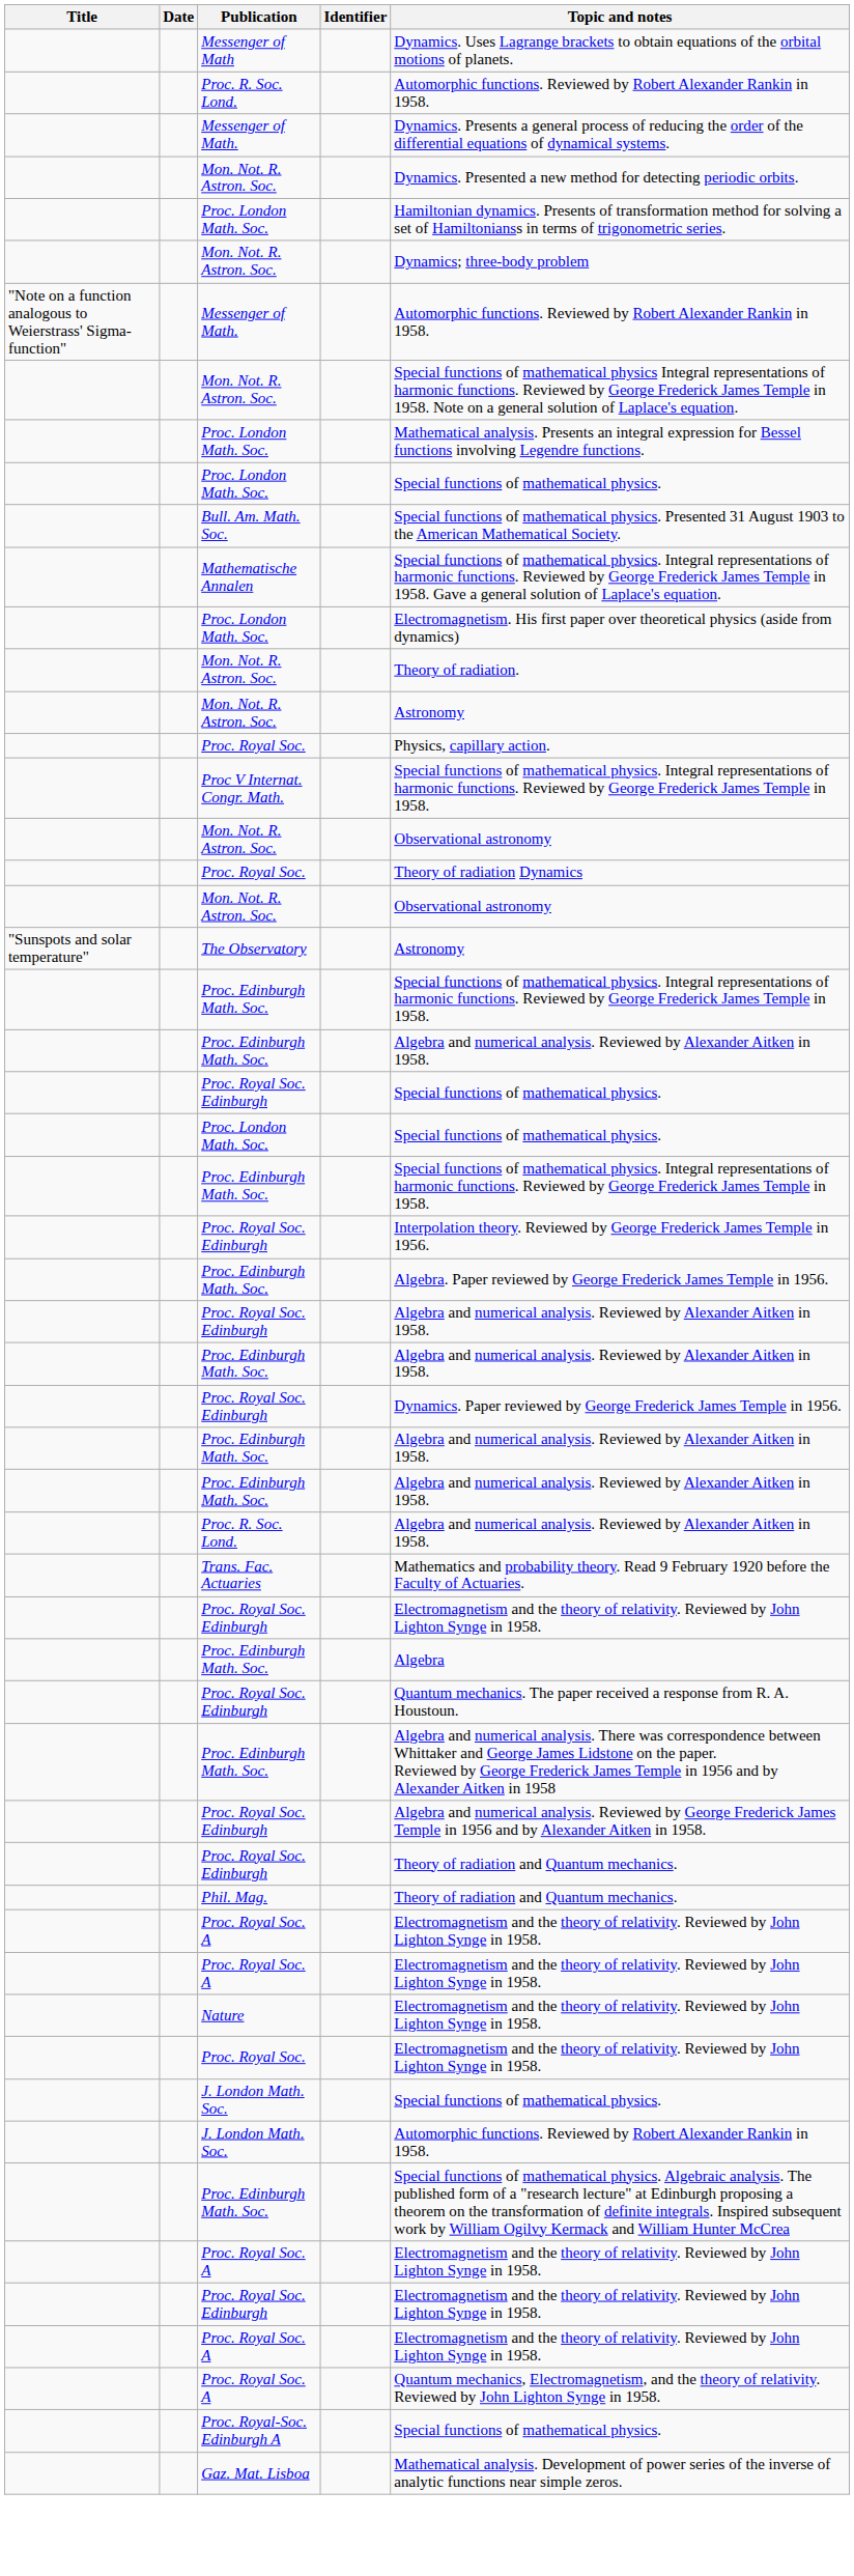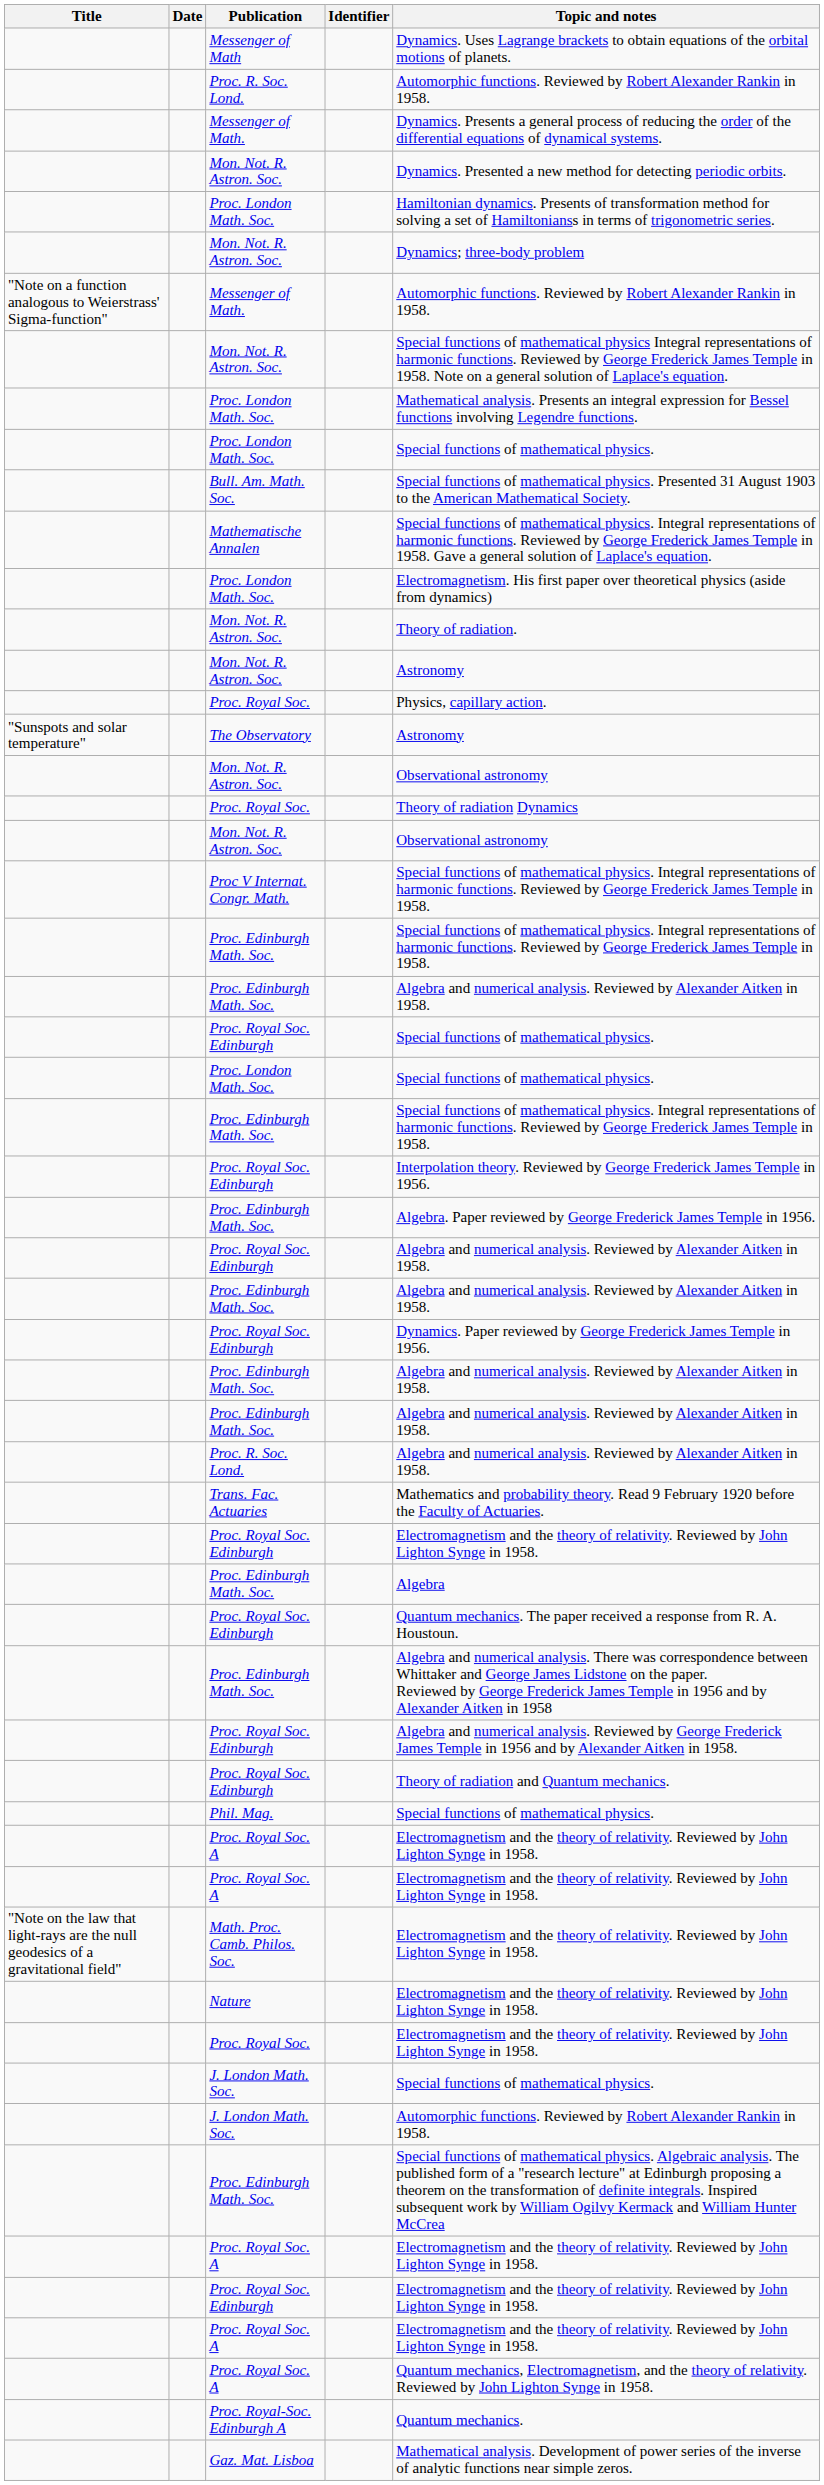rows swapped: The Observatory <-> Proc V Internat. Congr. Math.
Phil. Mag. | Topic and notes: Theory of radiation and Quantum mechanics. -> Special functions of mathematical physics.
+ row: "Note on the law that light-rays are the null geodesics of a gravitational field" | Math. Proc. Camb. Philos. Soc. | Electromagnetism and the theory of relativity. Reviewed by John Lighton Synge in 1958.
Proc. Royal-Soc. Edinburgh A | Topic and notes: Special functions of mathematical physics. -> Quantum mechanics.
